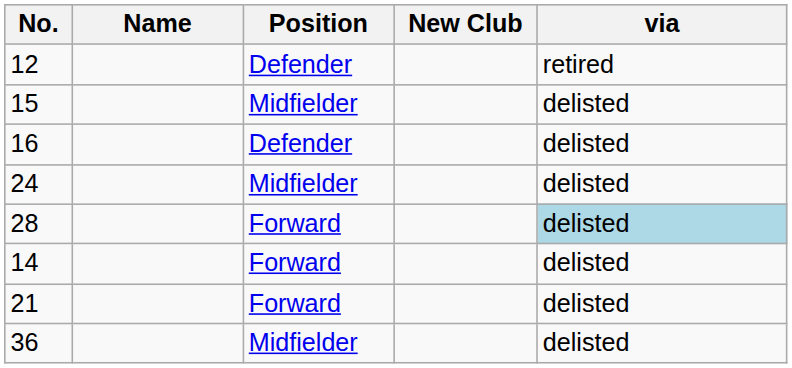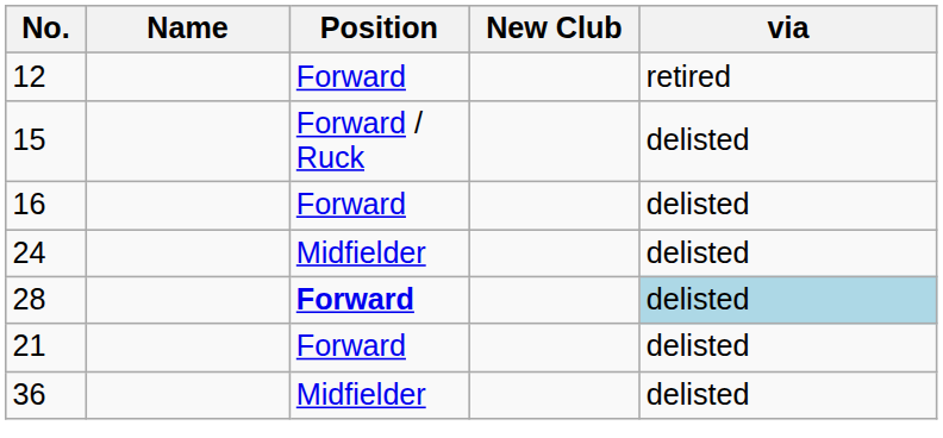12 | Position: Defender -> Forward
15 | Position: Midfielder -> Forward / Ruck
16 | Position: Defender -> Forward
28 | Position: normal -> bold
- row: 14 | Forward | delisted
